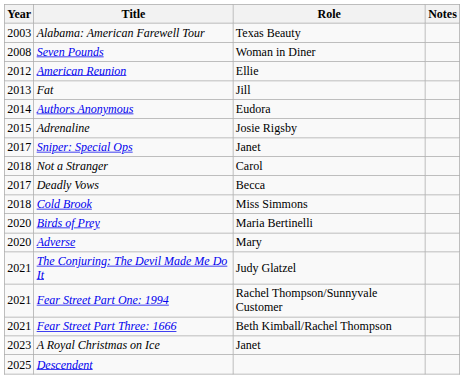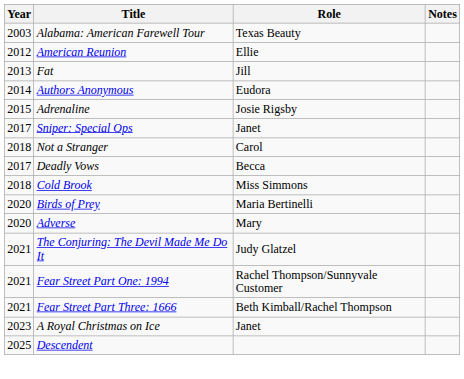- row: 2008 | Seven Pounds | Woman in Diner
